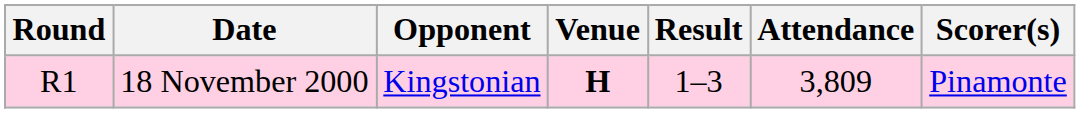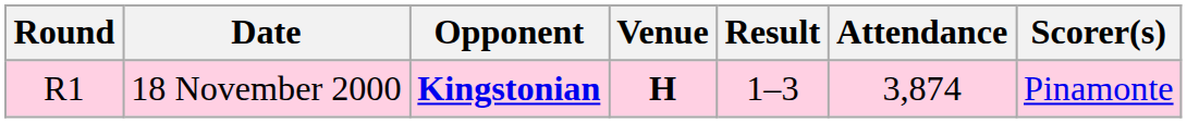18 November 2000 | Opponent: normal -> bold
18 November 2000 | Attendance: 3,809 -> 3,874
